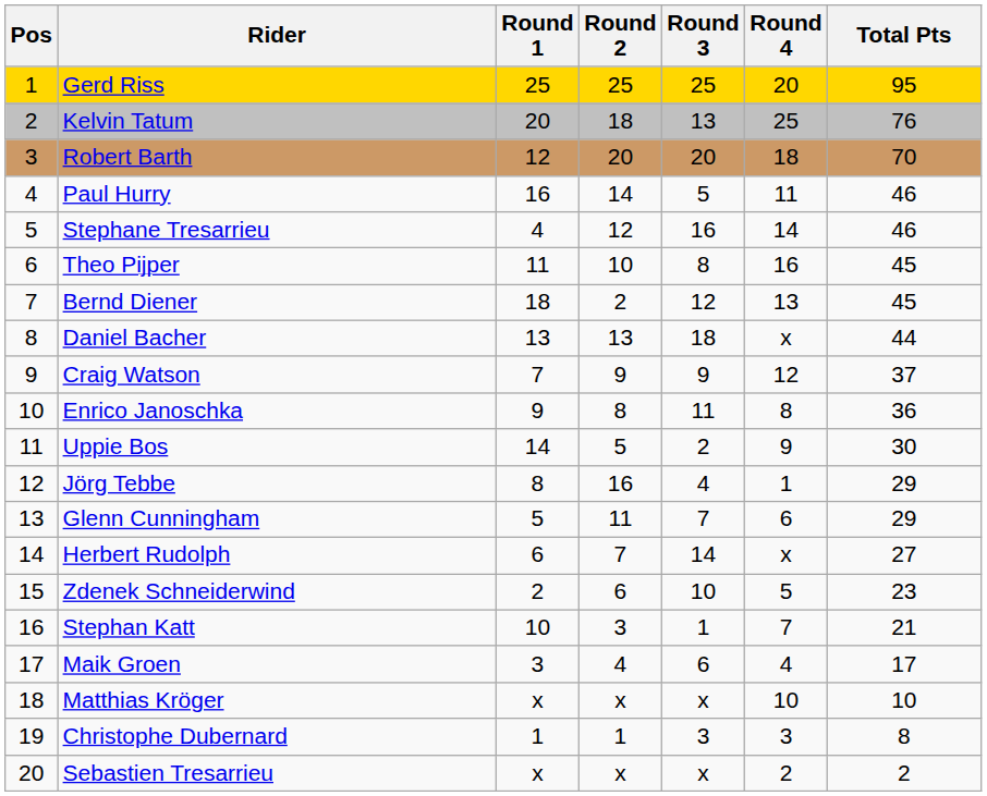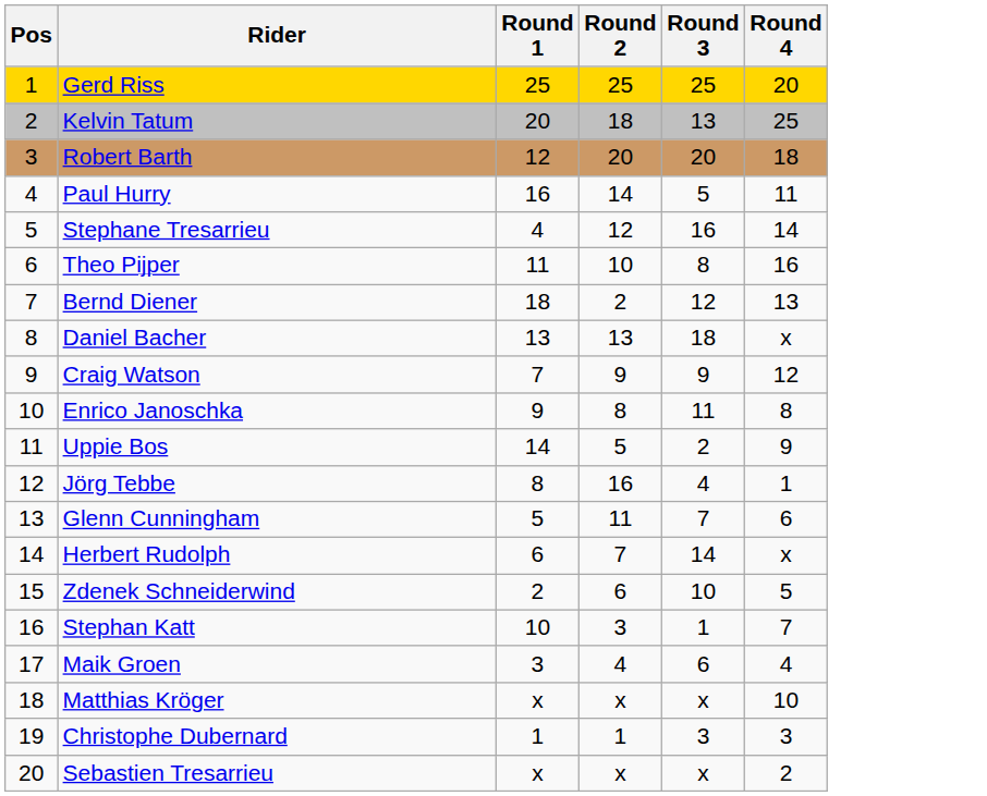- column: Total Pts | 95 | 76 | 70 | 46 | 46 | 45 | 45 | 44 | 37 | 36 | 30 | 29 | 29 | 27 | 23 | 21 | 17 | 10 | 8 | 2
